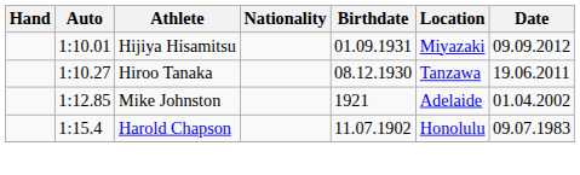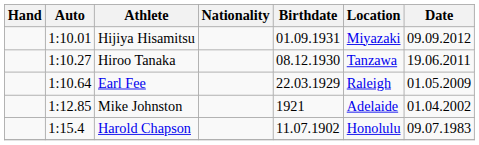+ row: 1:10.64 | Earl Fee | 22.03.1929 | Raleigh | 01.05.2009
